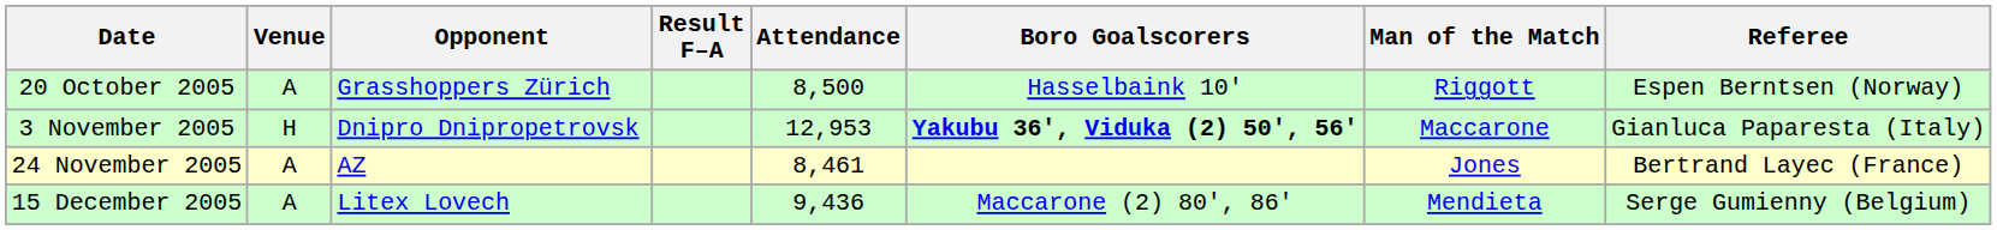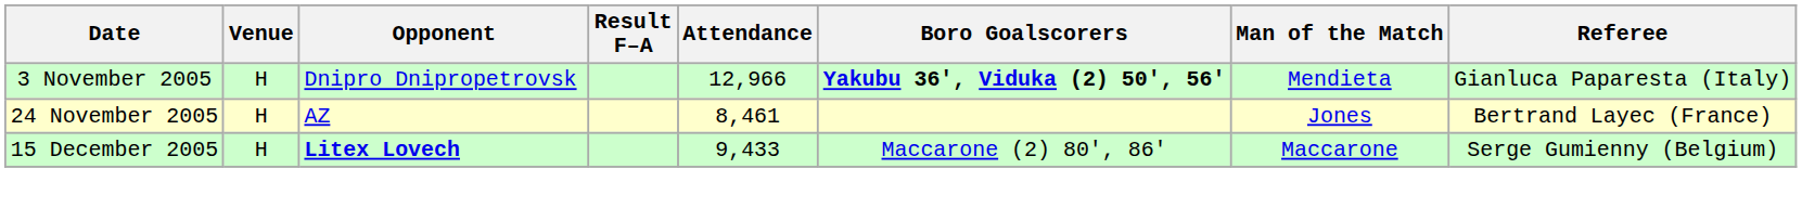- row: 20 October 2005 | A | Grasshoppers Zürich | 8,500 | Hasselbaink 10' | Riggott | Espen Berntsen (Norway)
3 November 2005 | Attendance: 12,953 -> 12,966
3 November 2005 | Man of the Match: Maccarone -> Mendieta
24 November 2005 | Venue: A -> H
15 December 2005 | Venue: A -> H
15 December 2005 | Opponent: normal -> bold
15 December 2005 | Attendance: 9,436 -> 9,433
15 December 2005 | Man of the Match: Mendieta -> Maccarone
